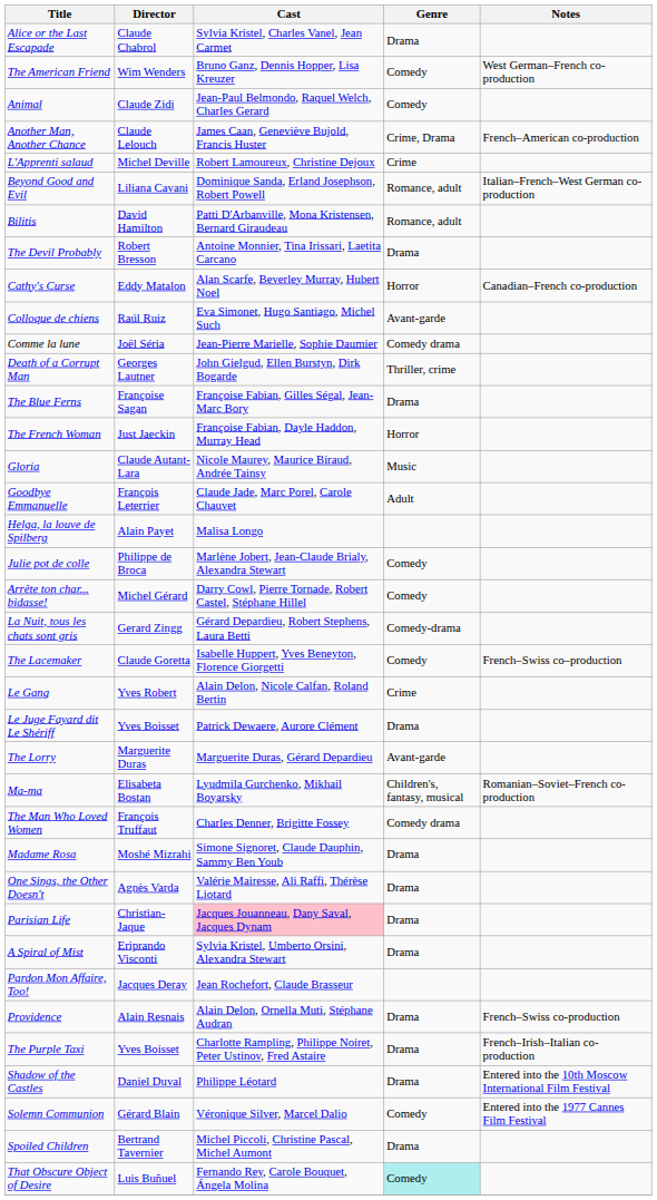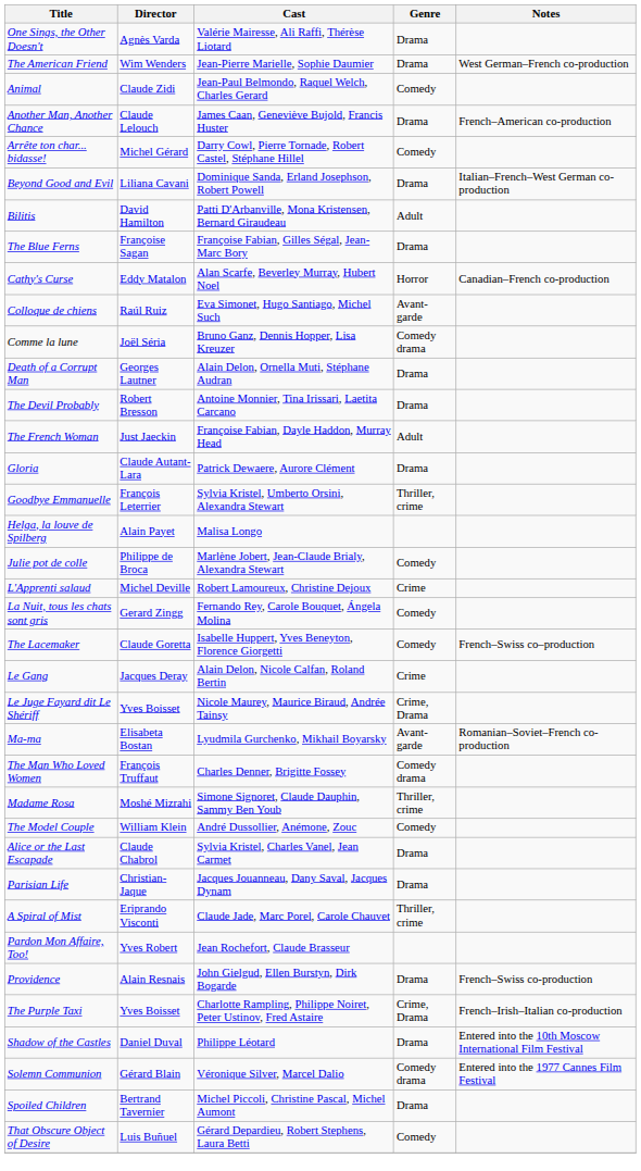rows swapped: Alice or the Last Escapade <-> One Sings, the Other Doesn't
The American Friend | Cast: Bruno Ganz, Dennis Hopper, Lisa Kreuzer -> Jean-Pierre Marielle, Sophie Daumier
The American Friend | Genre: Comedy -> Drama
Another Man, Another Chance | Genre: Crime, Drama -> Drama
rows swapped: Arrête ton char... bidasse! <-> L'Apprenti salaud
Beyond Good and Evil | Genre: Romance, adult -> Drama
Bilitis | Genre: Romance, adult -> Adult
rows swapped: The Blue Ferns <-> The Devil Probably
Comme la lune | Cast: Jean-Pierre Marielle, Sophie Daumier -> Bruno Ganz, Dennis Hopper, Lisa Kreuzer
Death of a Corrupt Man | Cast: John Gielgud, Ellen Burstyn, Dirk Bogarde -> Alain Delon, Ornella Muti, Stéphane Audran
Death of a Corrupt Man | Genre: Thriller, crime -> Drama
The French Woman | Genre: Horror -> Adult
Gloria | Cast: Nicole Maurey, Maurice Biraud, Andrée Tainsy -> Patrick Dewaere, Aurore Clément
Gloria | Genre: Music -> Drama
Goodbye Emmanuelle | Cast: Claude Jade, Marc Porel, Carole Chauvet -> Sylvia Kristel, Umberto Orsini, Alexandra Stewart
Goodbye Emmanuelle | Genre: Adult -> Thriller, crime
La Nuit, tous les chats sont gris | Cast: Gérard Depardieu, Robert Stephens, Laura Betti -> Fernando Rey, Carole Bouquet, Ángela Molina
La Nuit, tous les chats sont gris | Genre: Comedy-drama -> Comedy
Le Gang | Director: Yves Robert -> Jacques Deray
Le Juge Fayard dit Le Shériff | Cast: Patrick Dewaere, Aurore Clément -> Nicole Maurey, Maurice Biraud, Andrée Tainsy
Le Juge Fayard dit Le Shériff | Genre: Drama -> Crime, Drama
- row: The Lorry | Marguerite Duras | Marguerite Duras, Gérard Depardieu | Avant-garde
Ma-ma | Genre: Children's, fantasy, musical -> Avant-garde
Madame Rosa | Genre: Drama -> Thriller, crime
+ row: The Model Couple | William Klein | André Dussollier, Anémone, Zouc | Comedy
Parisian Life | Cast: pink background -> no background
A Spiral of Mist | Cast: Sylvia Kristel, Umberto Orsini, Alexandra Stewart -> Claude Jade, Marc Porel, Carole Chauvet
A Spiral of Mist | Genre: Drama -> Thriller, crime
Pardon Mon Affaire, Too! | Director: Jacques Deray -> Yves Robert
Providence | Cast: Alain Delon, Ornella Muti, Stéphane Audran -> John Gielgud, Ellen Burstyn, Dirk Bogarde
The Purple Taxi | Genre: Drama -> Crime, Drama
Solemn Communion | Genre: Comedy -> Comedy drama
That Obscure Object of Desire | Cast: Fernando Rey, Carole Bouquet, Ángela Molina -> Gérard Depardieu, Robert Stephens, Laura Betti
That Obscure Object of Desire | Genre: paleturquoise background -> no background
